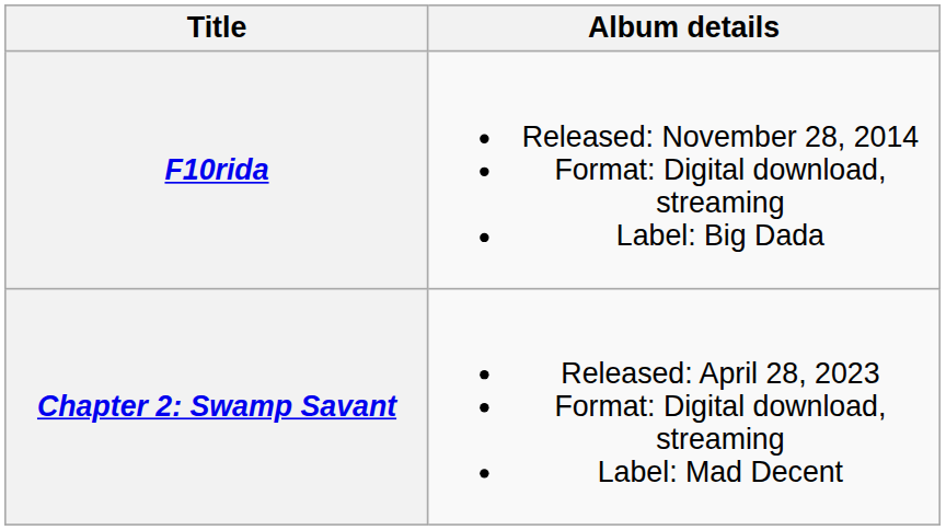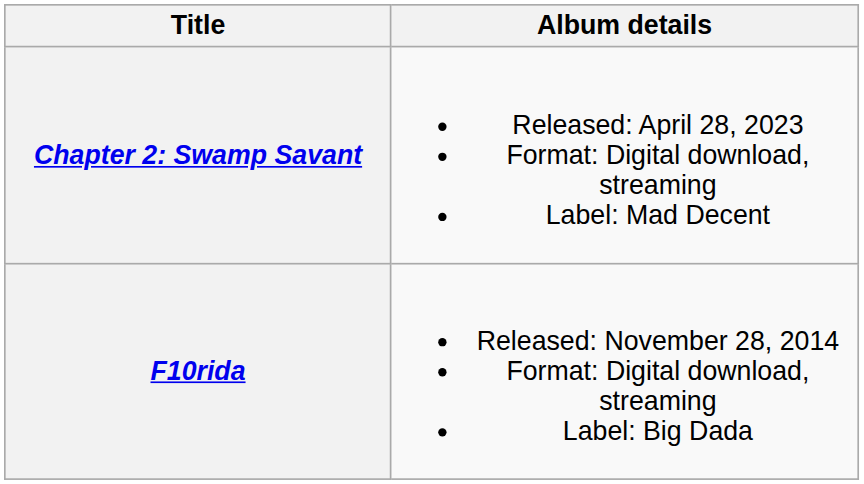rows swapped: F10rida <-> Chapter 2: Swamp Savant
